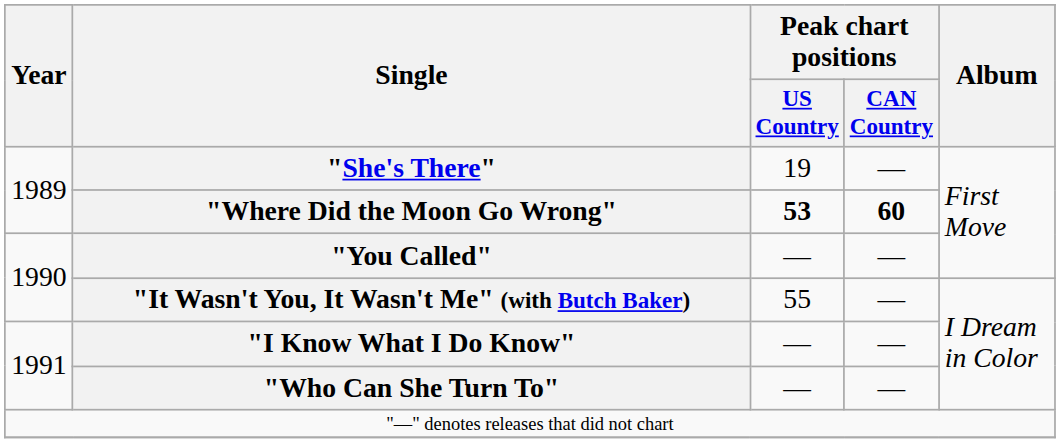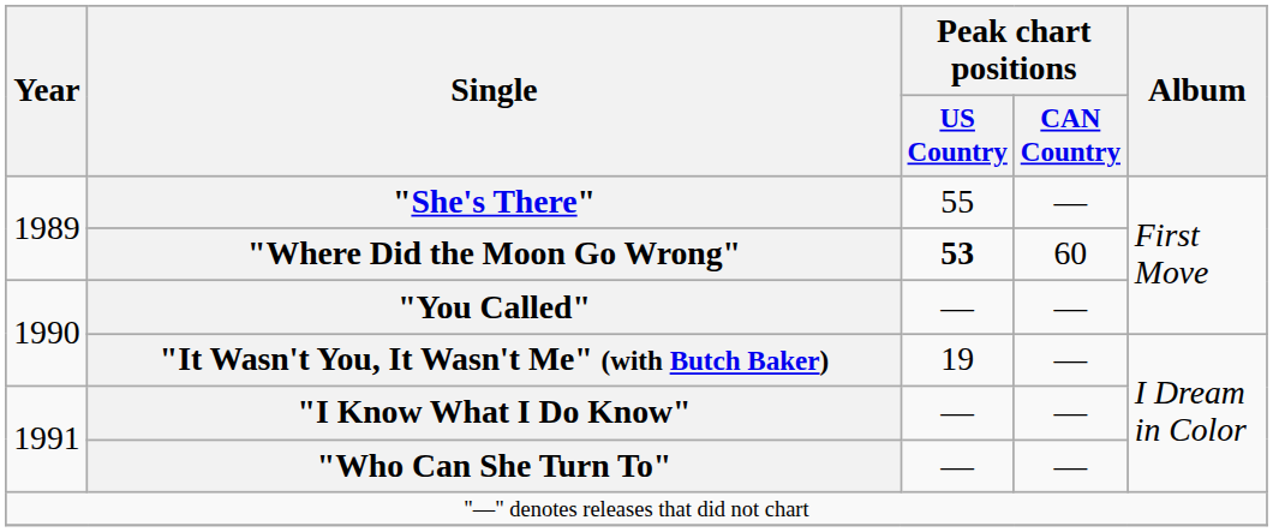"She's There" | Peak chart positions / US Country: 19 -> 55
"Where Did the Moon Go Wrong" | Peak chart positions / CAN Country: bold -> normal
"It Wasn't You, It Wasn't Me" (with Butch Baker) | Peak chart positions / US Country: 55 -> 19
